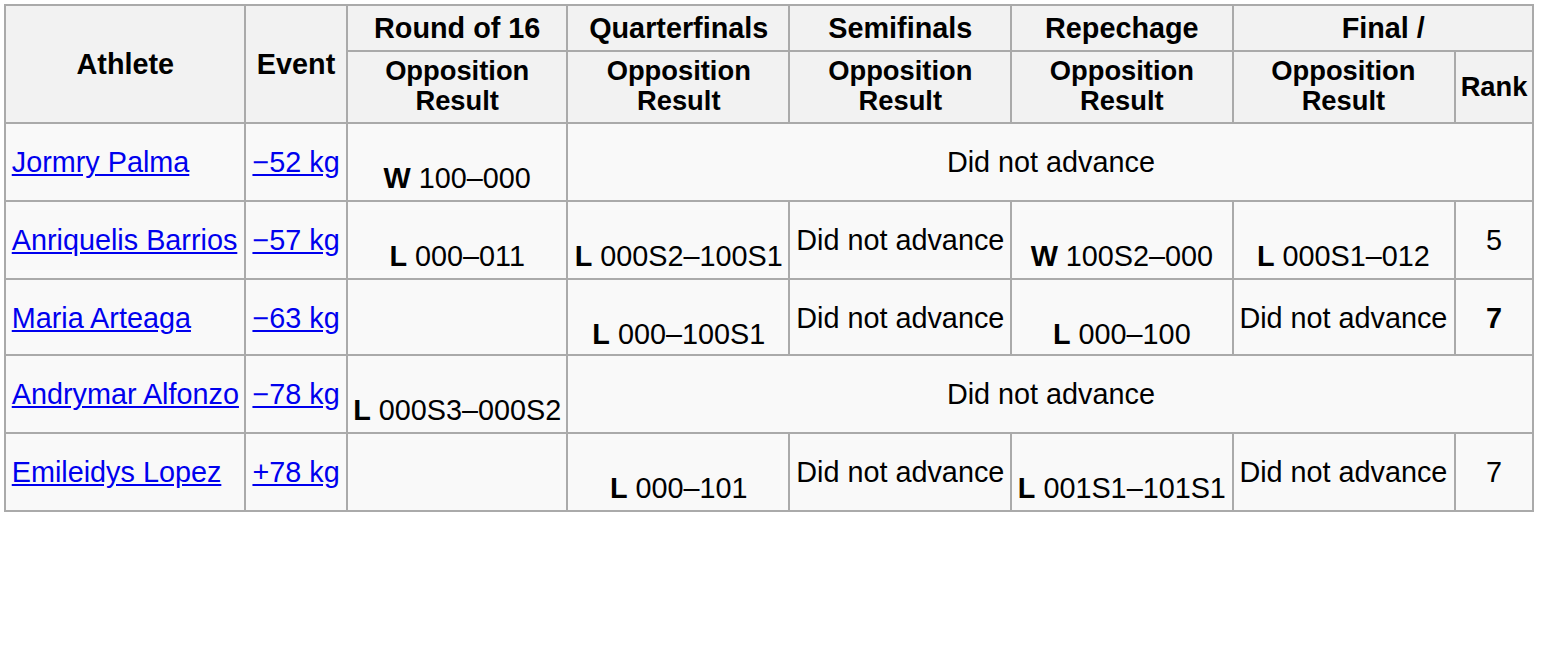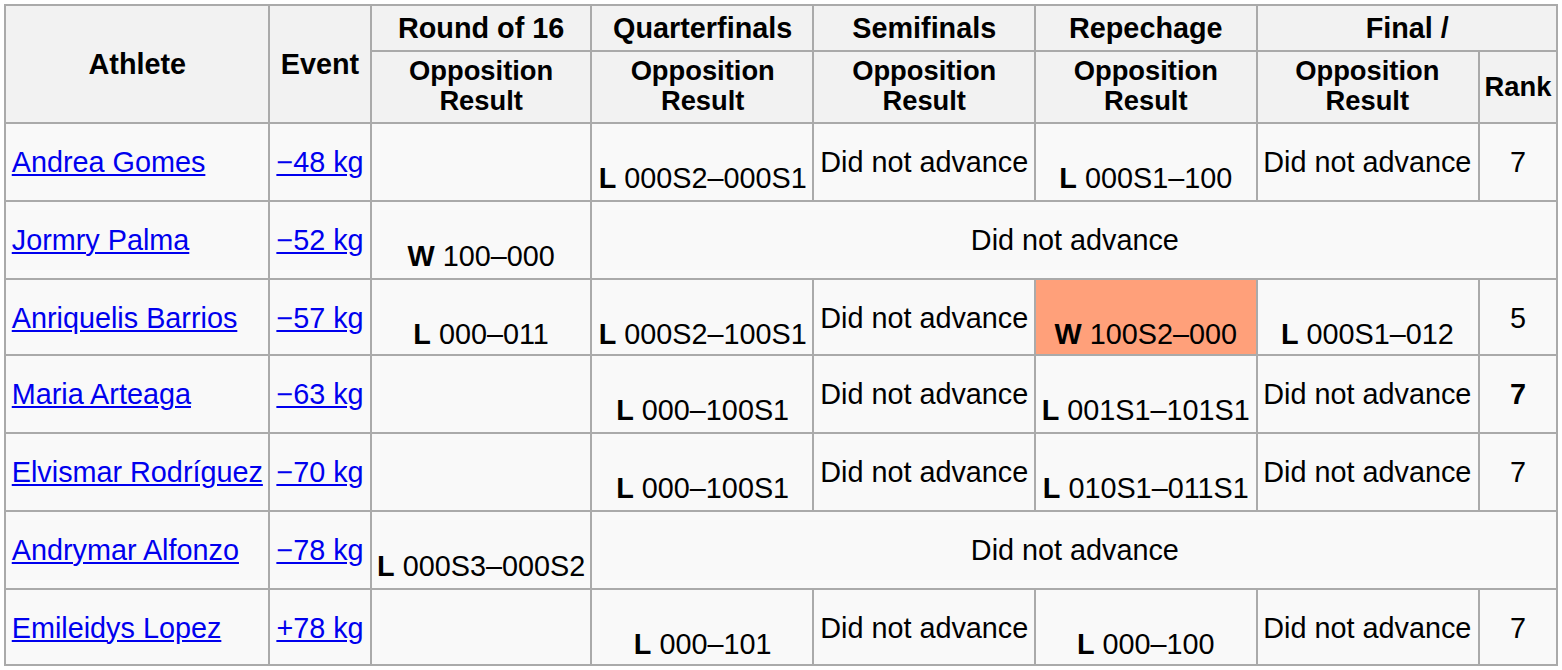+ row: Andrea Gomes | −48 kg | L 000S2–000S1 | Did not advance | L 000S1–100 | Did not advance | 7
Anriquelis Barrios | Repechage / Opposition Result: no background -> lightsalmon background
Maria Arteaga | Repechage / Opposition Result: L 000–100 -> L 001S1–101S1
+ row: Elvismar Rodríguez | −70 kg | L 000–100S1 | Did not advance | L 010S1–011S1 | Did not advance | 7
Emileidys Lopez | Repechage / Opposition Result: L 001S1–101S1 -> L 000–100
